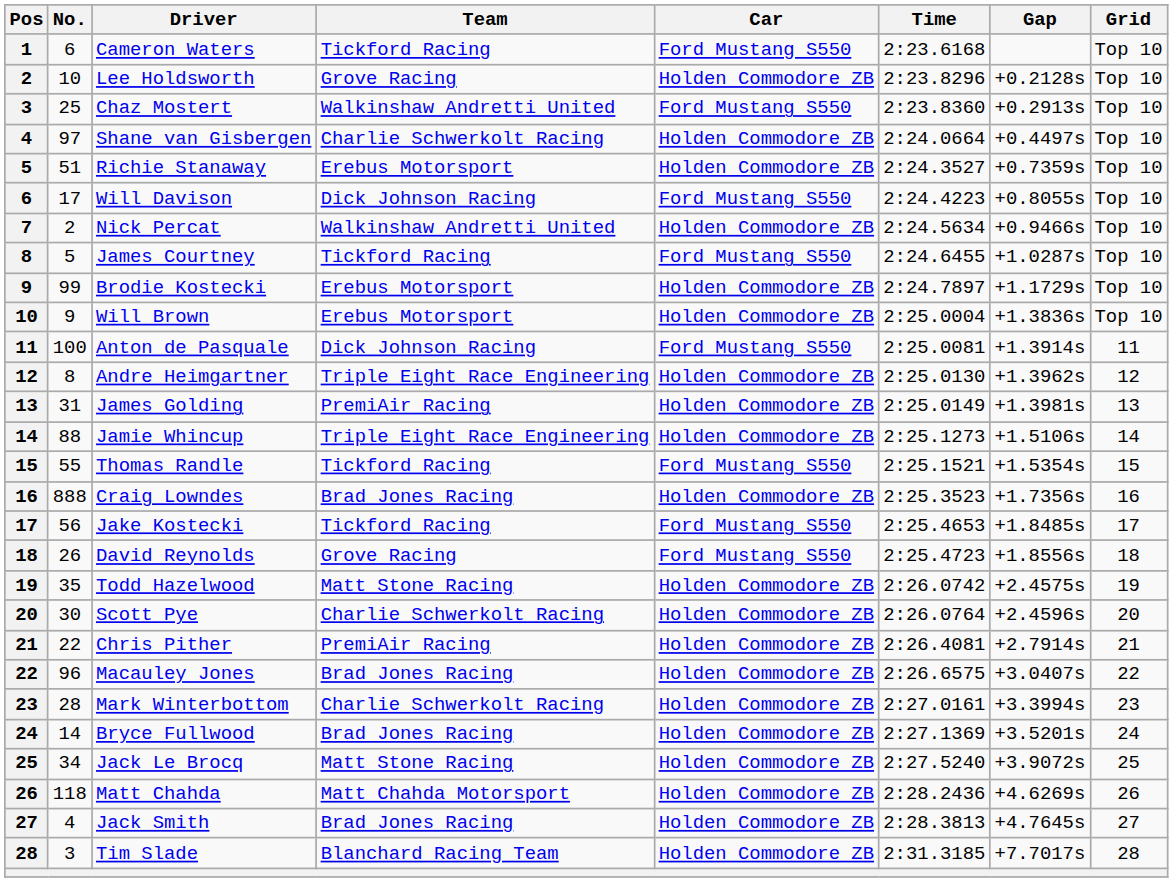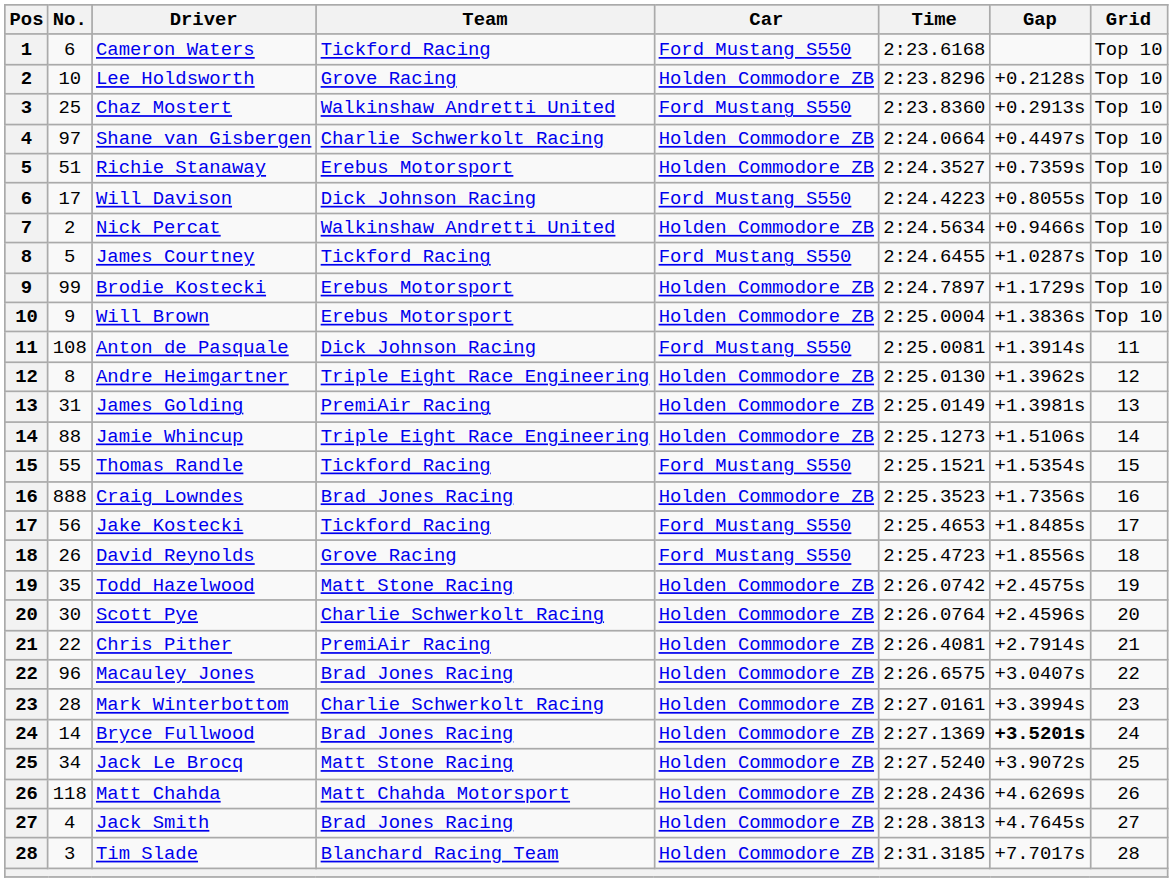Anton de Pasquale | No.: 100 -> 108
Bryce Fullwood | Gap: normal -> bold
